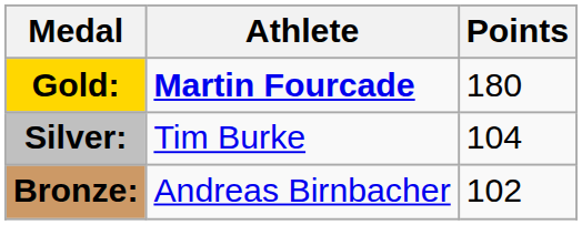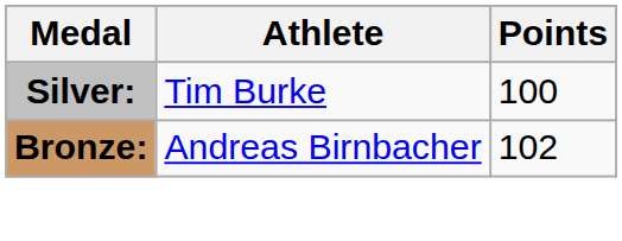- row: Gold: | Martin Fourcade | 180
Silver: | Points: 104 -> 100
